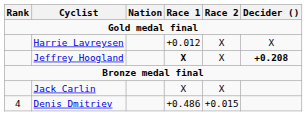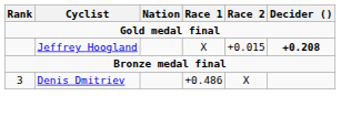- row: Harrie Lavreysen | +0.012 | X | X
Jeffrey Hoogland | Race 1: bold -> normal
Jeffrey Hoogland | Race 2: X -> +0.015
- row: Jack Carlin | X | X
Denis Dmitriev | Rank: 4 -> 3
Denis Dmitriev | Race 2: +0.015 -> X
